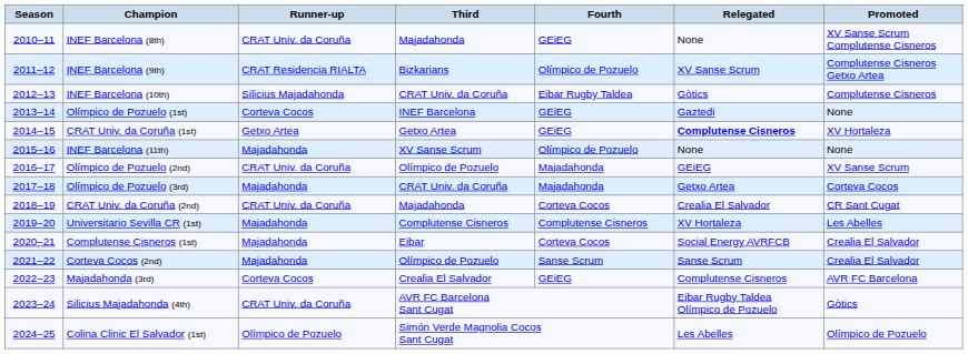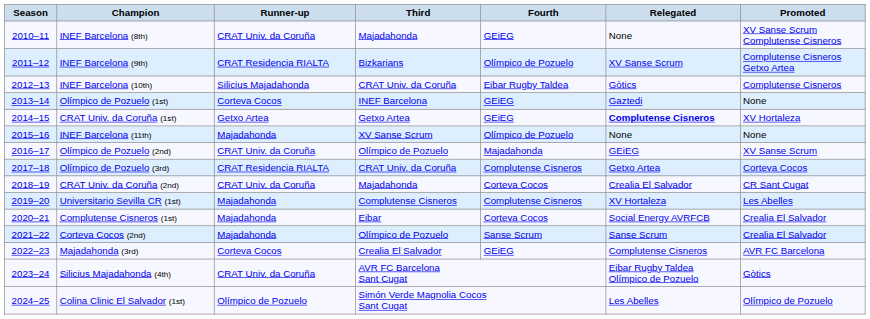Olímpico de Pozuelo (3rd) | Runner-up: Majadahonda -> CRAT Residencia RIALTA
Olímpico de Pozuelo (3rd) | Fourth: Majadahonda -> Complutense Cisneros
